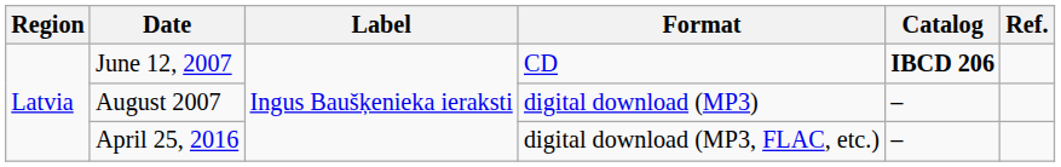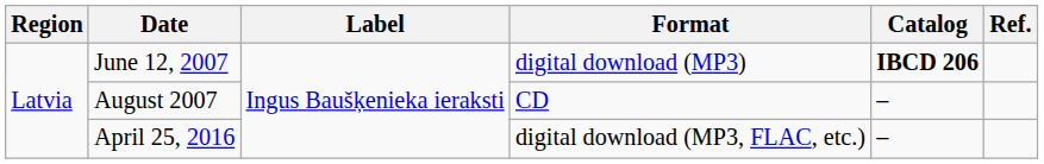June 12, 2007 | Format: CD -> digital download (MP3)
August 2007 | Format: digital download (MP3) -> CD
